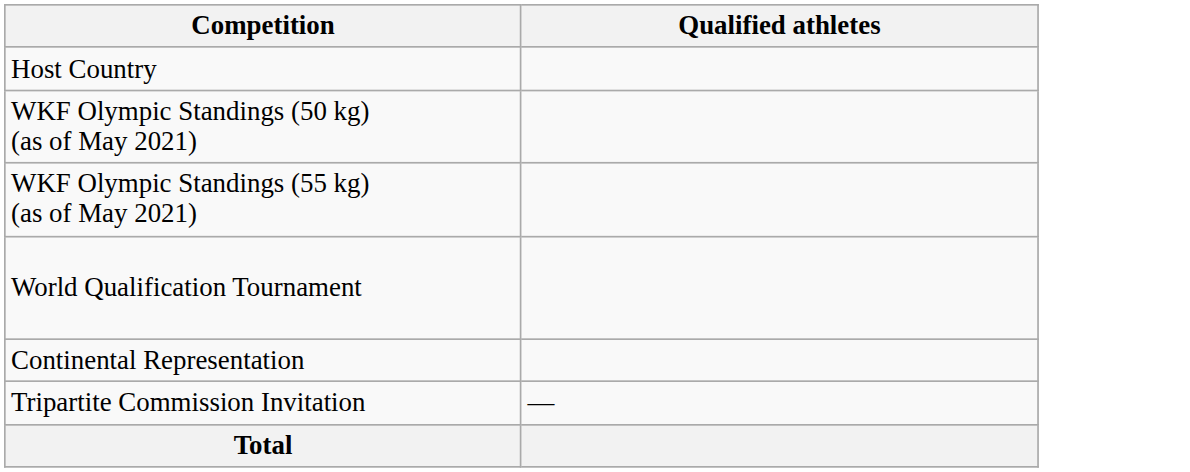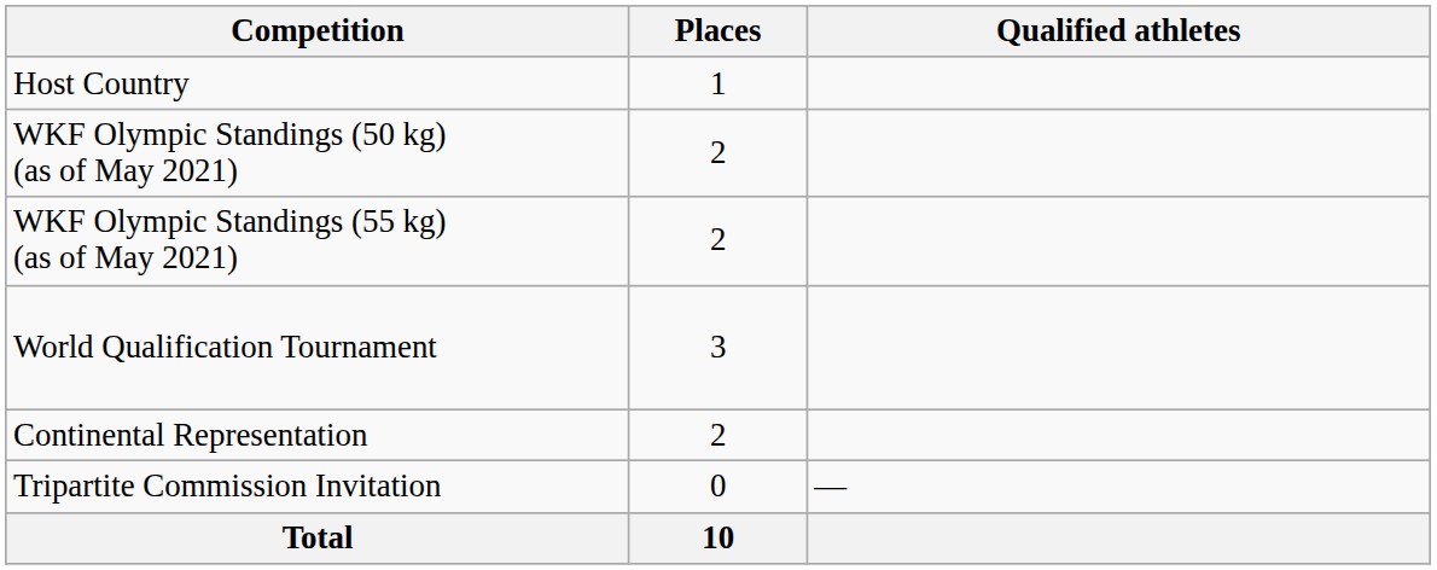+ column: Places | 1 | 2 | 2 | 3 | 2 | 0 | 10
